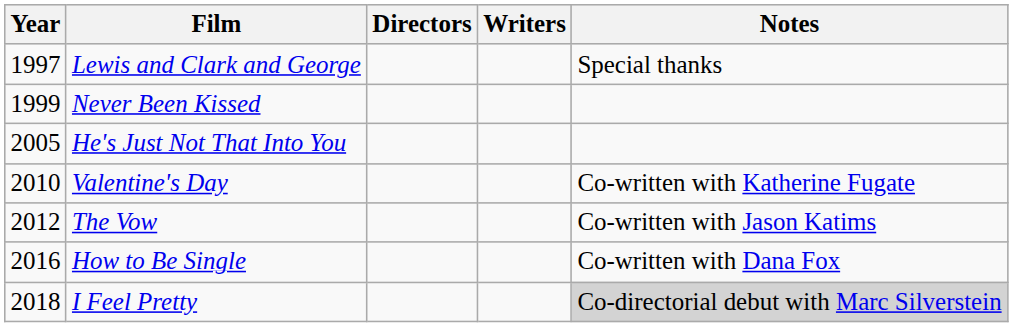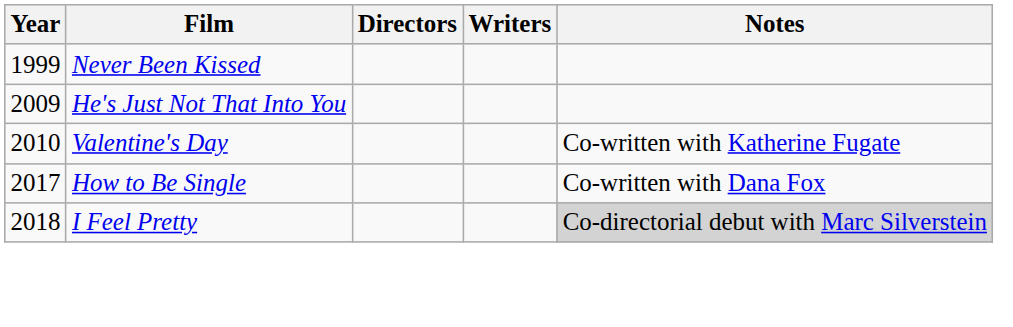- row: 1997 | Lewis and Clark and George | Special thanks
He's Just Not That Into You | Year: 2005 -> 2009
- row: 2012 | The Vow | Co-written with Jason Katims
How to Be Single | Year: 2016 -> 2017
